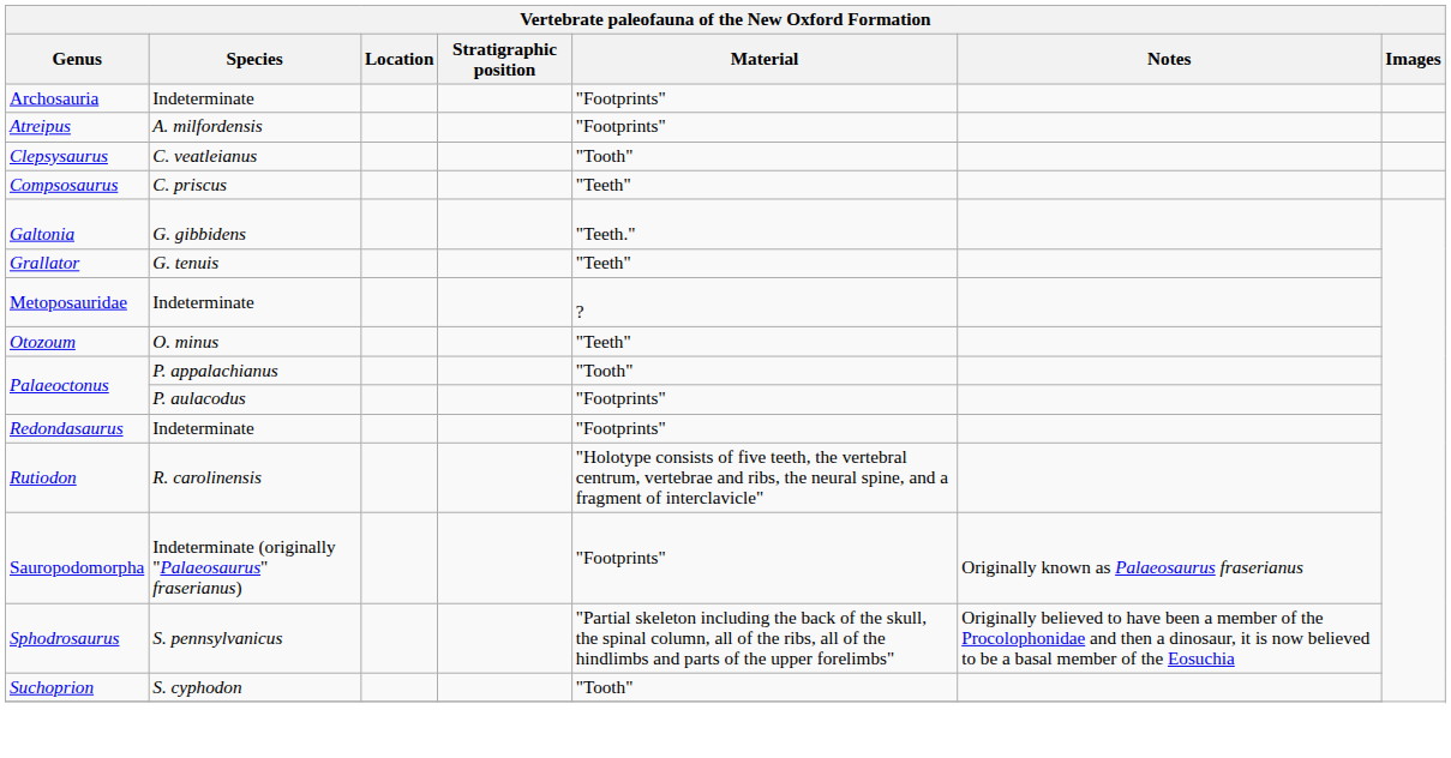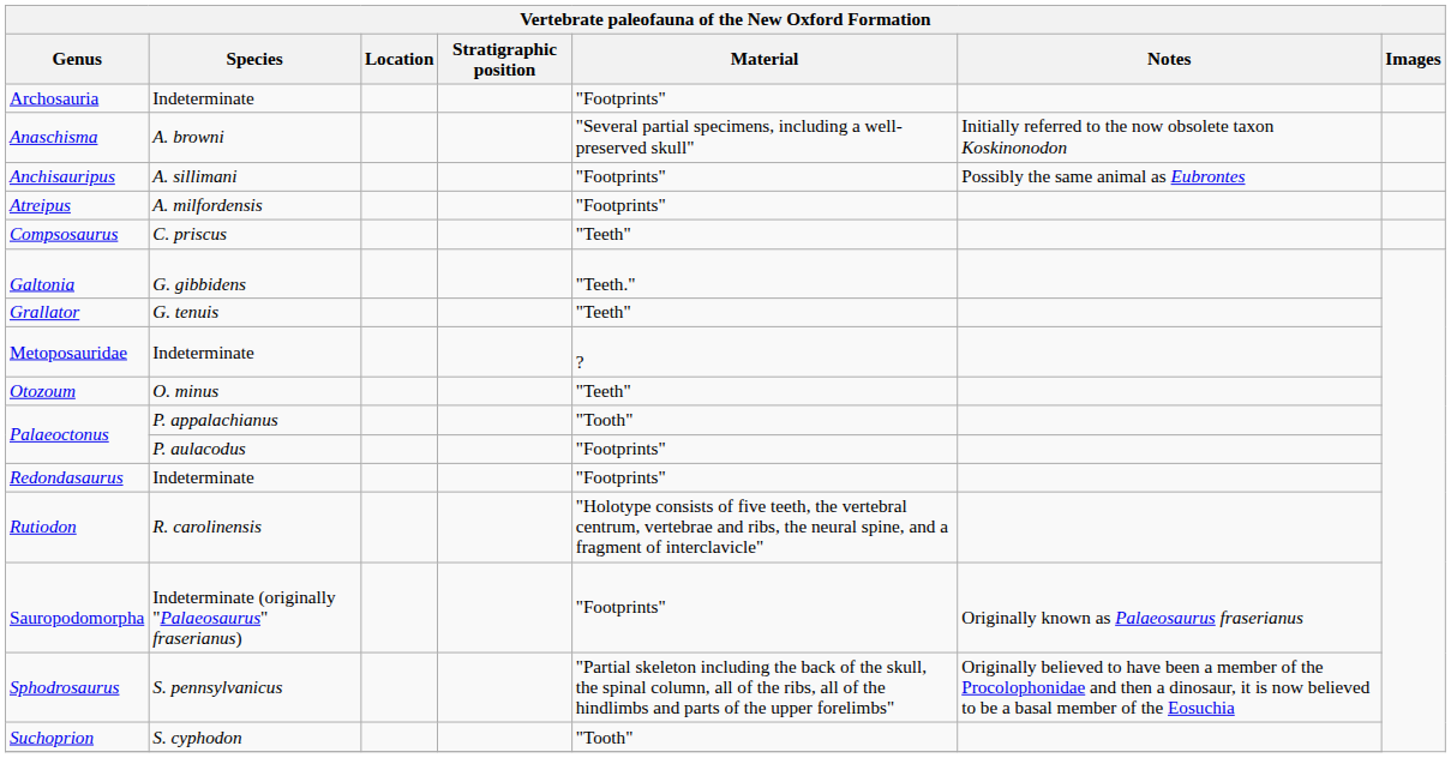+ row: Anaschisma | A. browni | "Several partial specimens, including a well-preserved skull" | Initially referred to the now obsolete taxon Koskinonodon
+ row: Anchisauripus | A. sillimani | "Footprints" | Possibly the same animal as Eubrontes
- row: Clepsysaurus | C. veatleianus | "Tooth"
